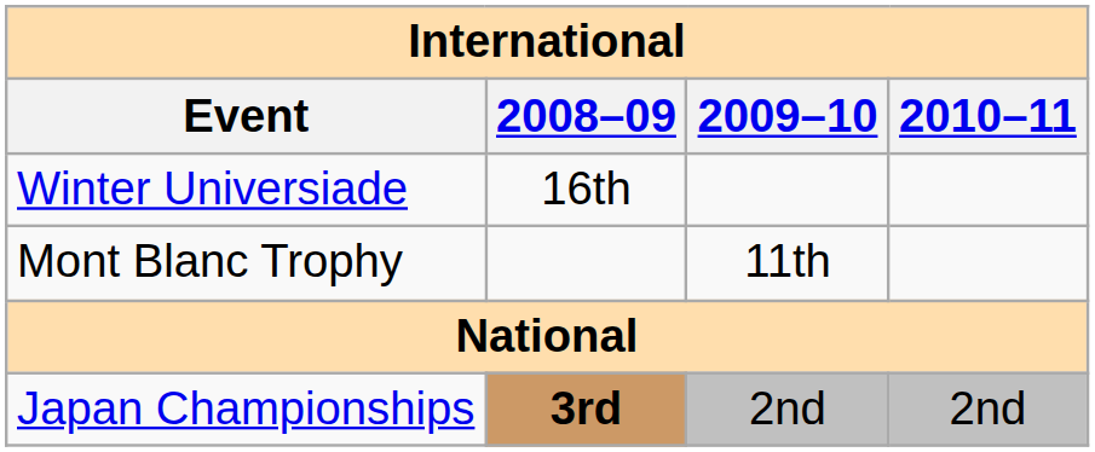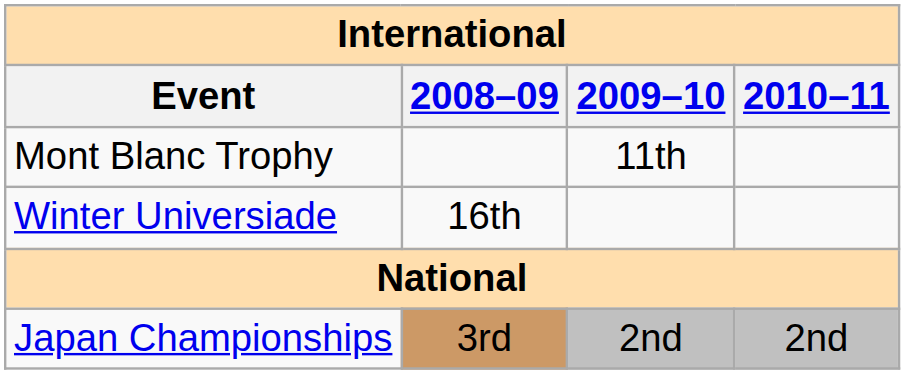rows swapped: Winter Universiade <-> Mont Blanc Trophy
Japan Championships | 2008–09: bold -> normal
